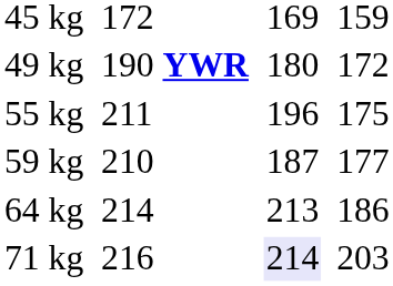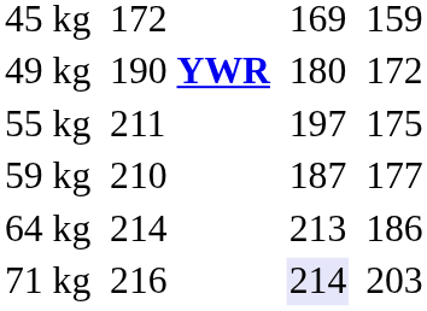55 kg | column 5: 196 -> 197
